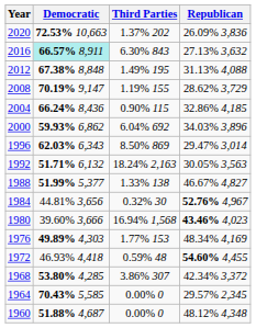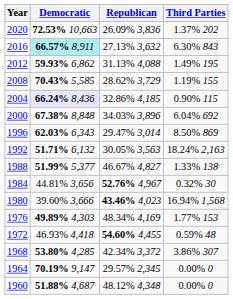columns swapped: Republican <-> Third Parties
2012 | Democratic: 67.38% 8,848 -> 59.93% 6,862
2008 | Democratic: 70.19% 9,147 -> 70.43% 5,585
2004 | Democratic: no background -> lavender background
2000 | Democratic: 59.93% 6,862 -> 67.38% 8,848
1964 | Democratic: 70.43% 5,585 -> 70.19% 9,147
